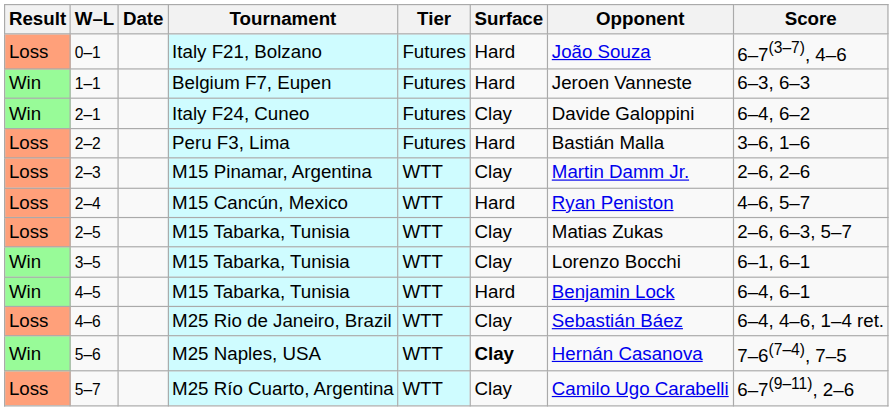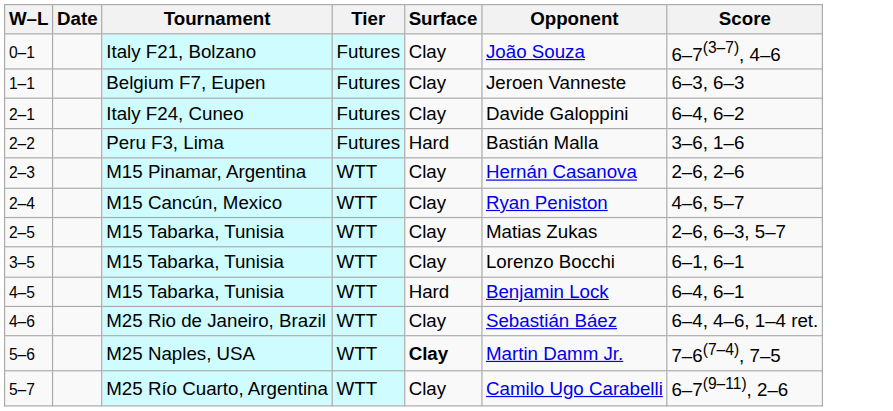- column: Result | Loss | Win | Win | Loss | Loss | Loss | Loss | Win | Win | Loss | Win | Loss
0–1 | Surface: Hard -> Clay
1–1 | Surface: Hard -> Clay
2–3 | Opponent: Martin Damm Jr. -> Hernán Casanova
2–4 | Surface: Hard -> Clay
5–6 | Opponent: Hernán Casanova -> Martin Damm Jr.
